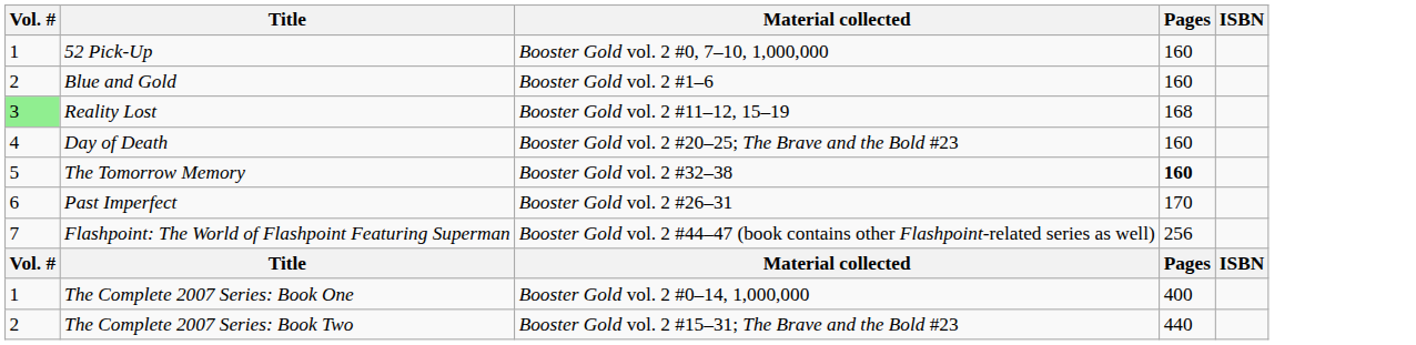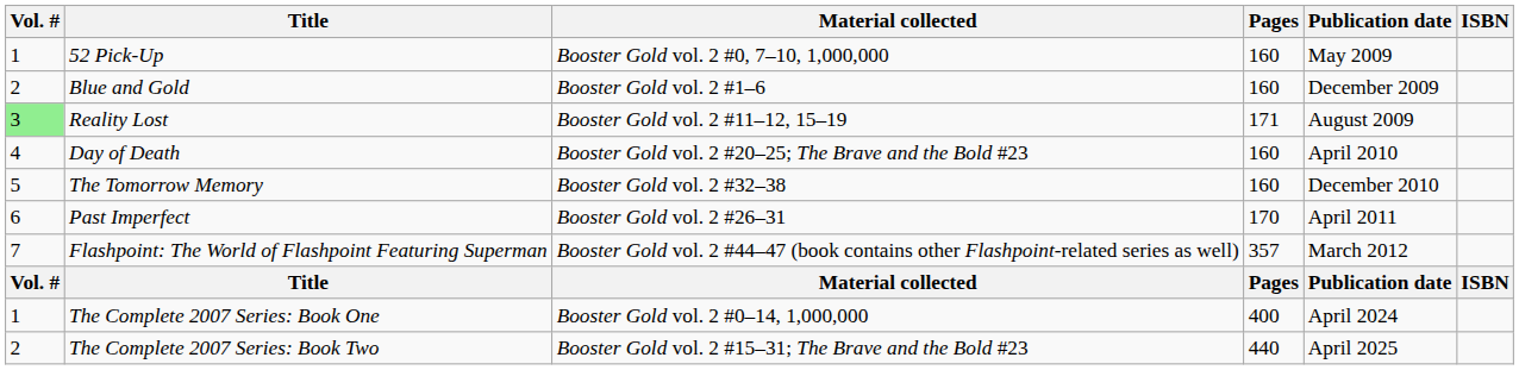+ column: Publication date | May 2009 | December 2009 | August 2009 | April 2010 | December 2010 | April 2011 | March 2012 | Publication date | April 2024 | April 2025
Reality Lost | Pages: 168 -> 171
The Tomorrow Memory | Pages: bold -> normal
Flashpoint: The World of Flashpoint Featuring Superman | Pages: 256 -> 357
